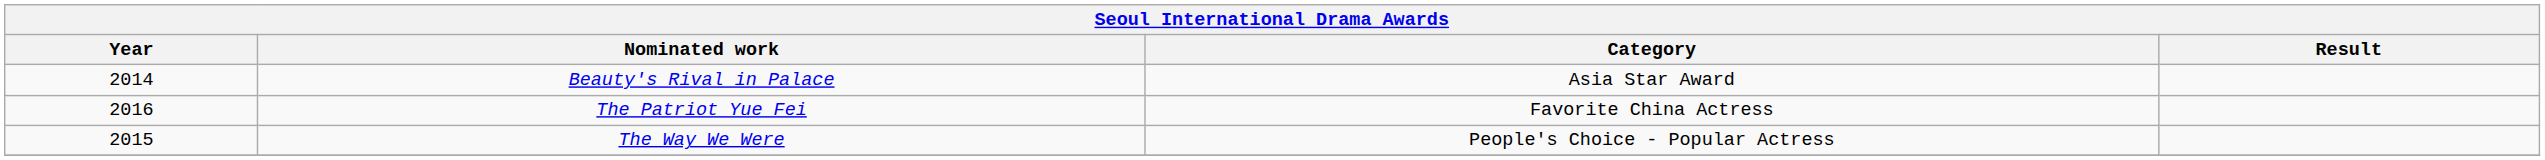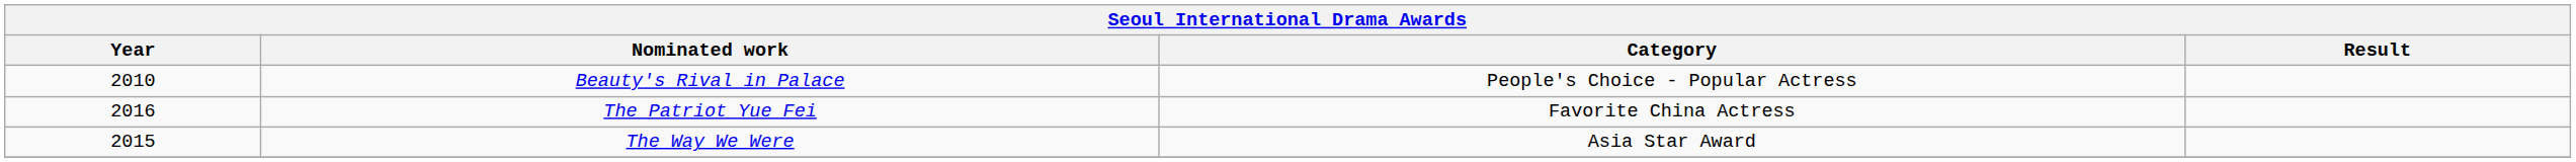Beauty's Rival in Palace | Year: 2014 -> 2010
Beauty's Rival in Palace | Category: Asia Star Award -> People's Choice - Popular Actress
The Way We Were | Category: People's Choice - Popular Actress -> Asia Star Award
